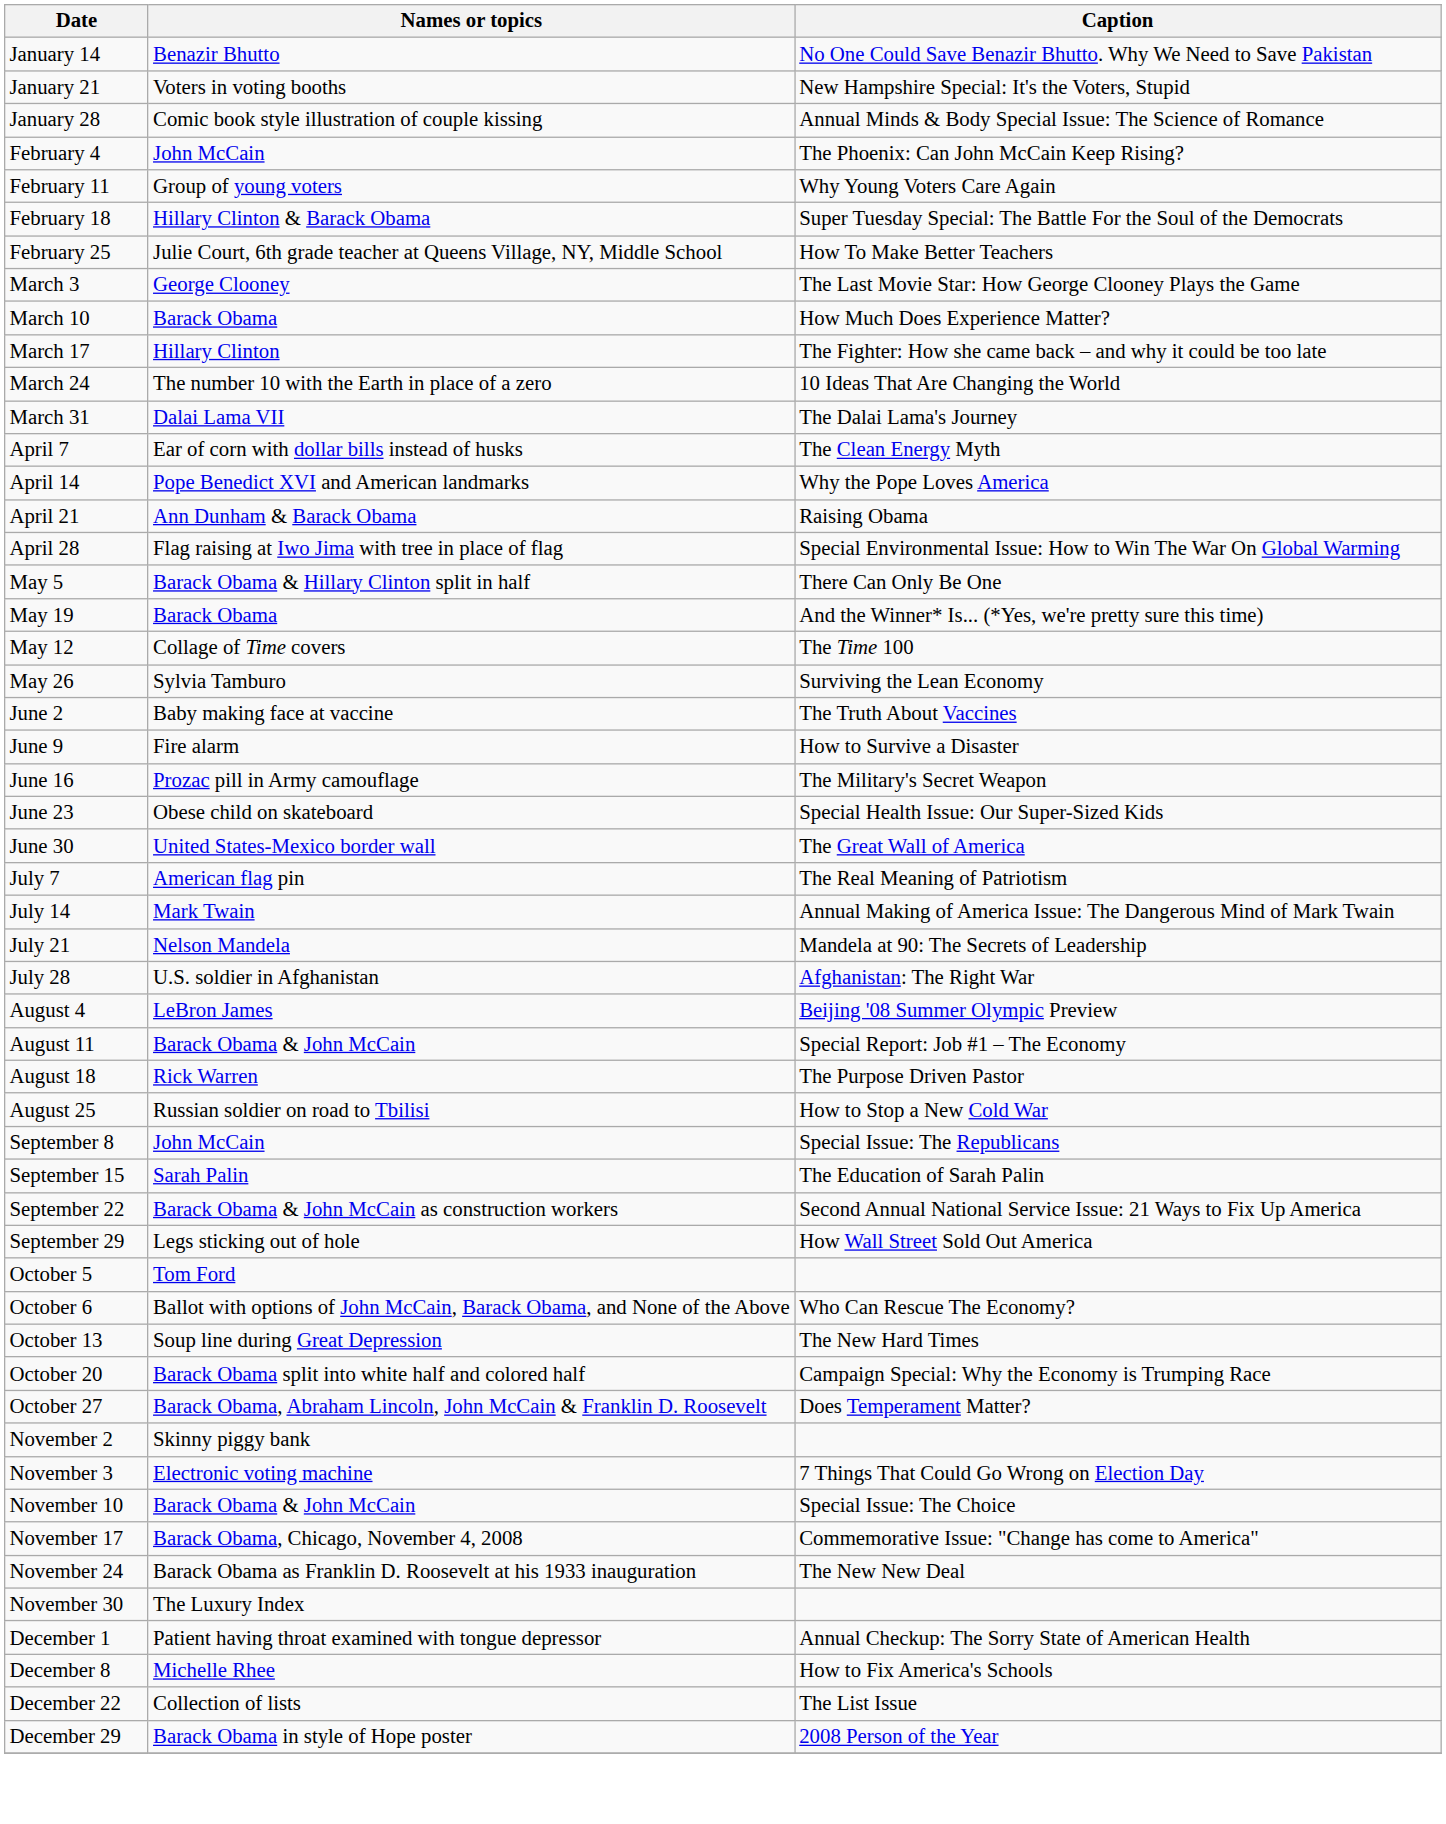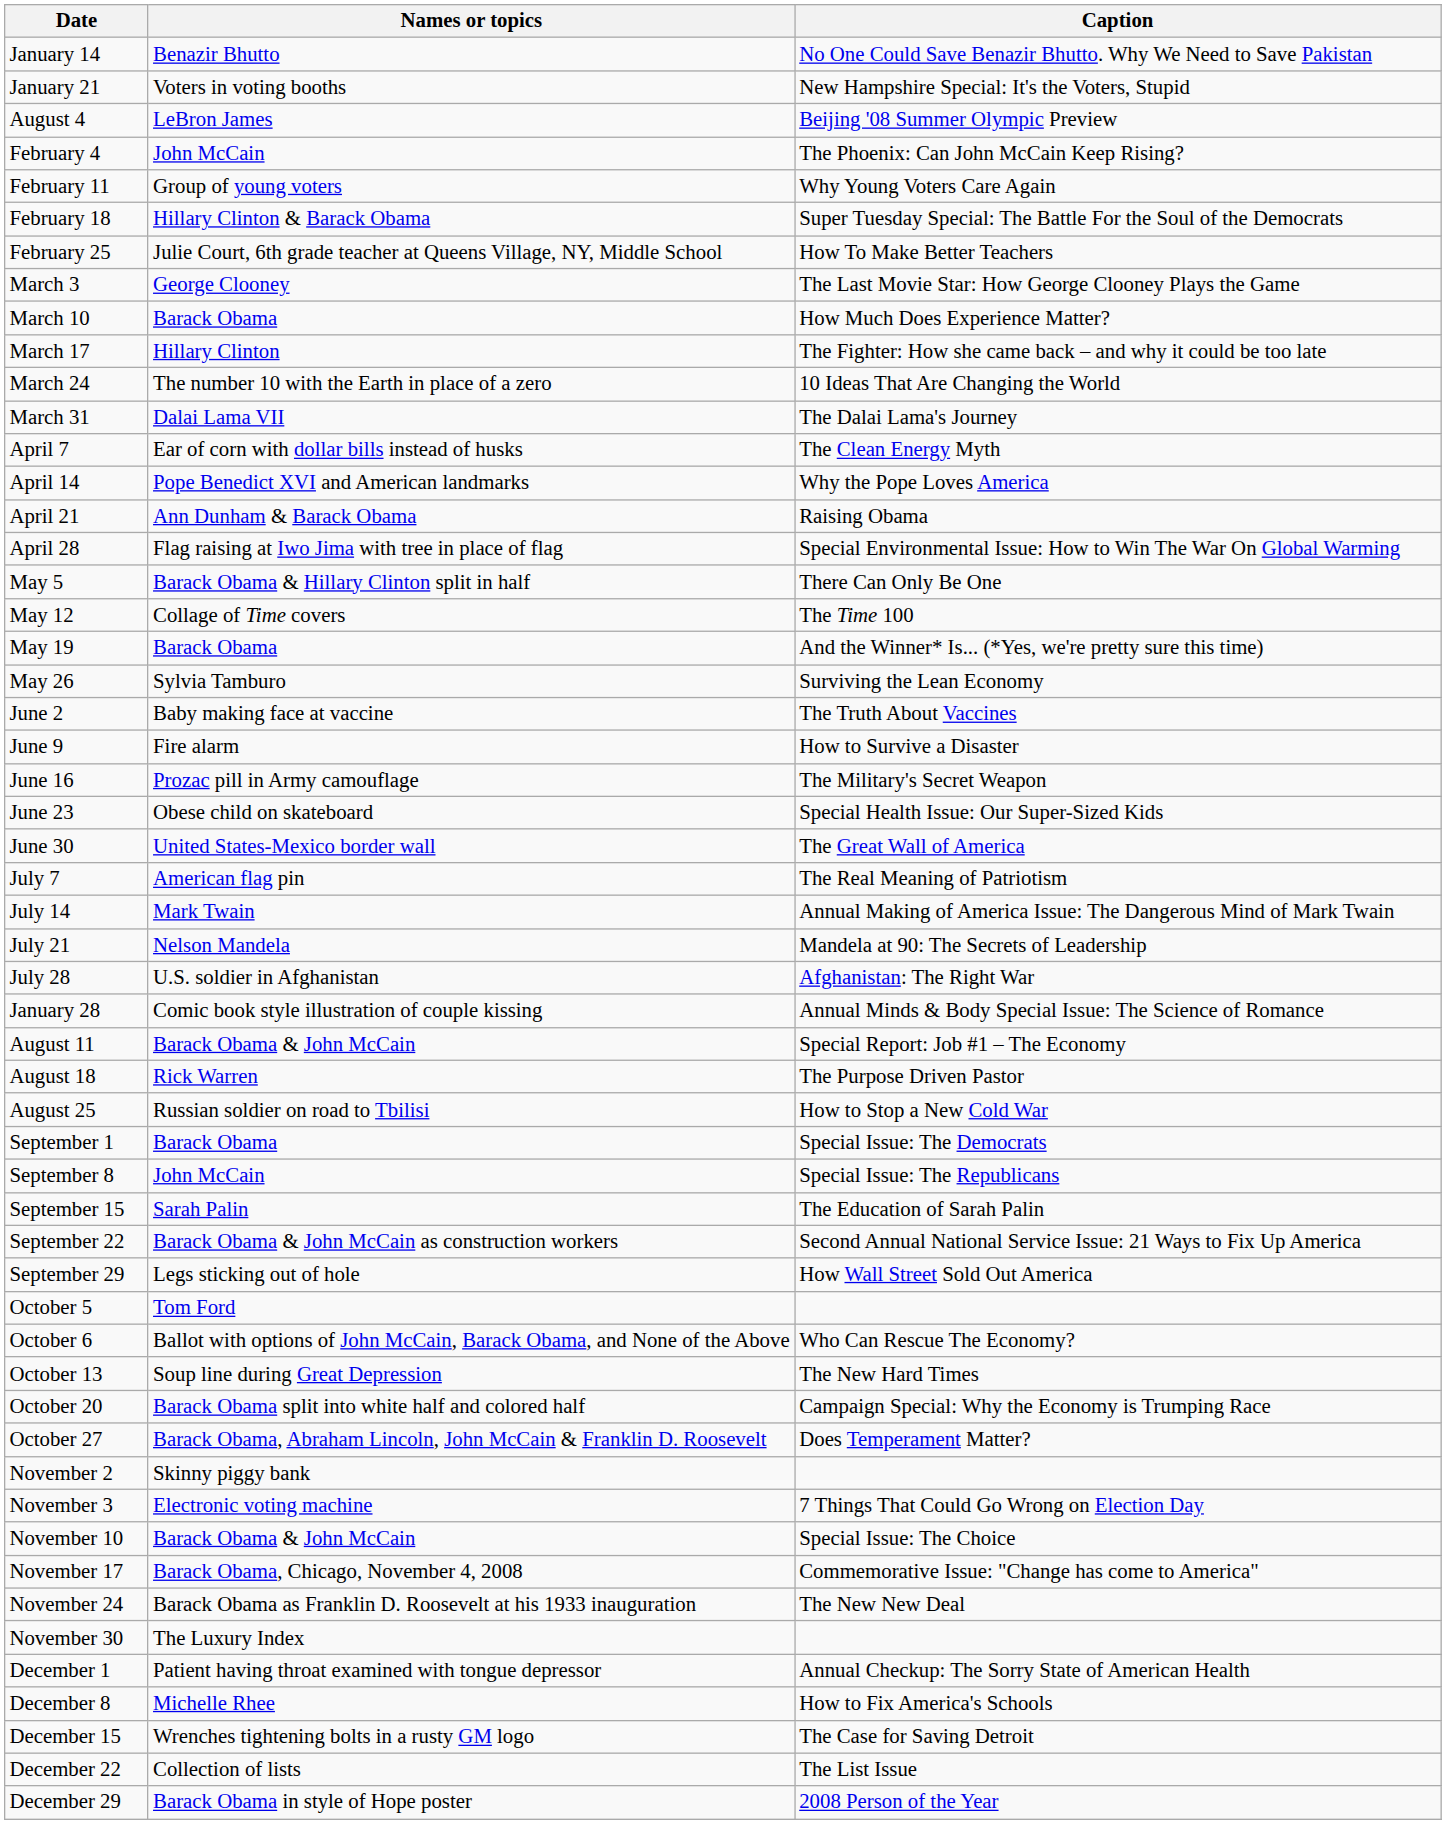rows swapped: January 28 <-> August 4
rows swapped: May 12 <-> May 19
+ row: September 1 | Barack Obama | Special Issue: The Democrats
+ row: December 15 | Wrenches tightening bolts in a rusty GM logo | The Case for Saving Detroit
